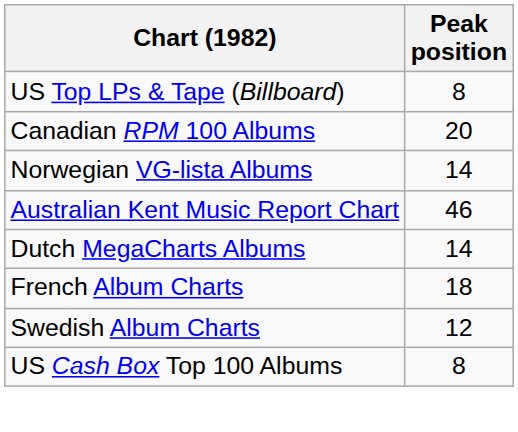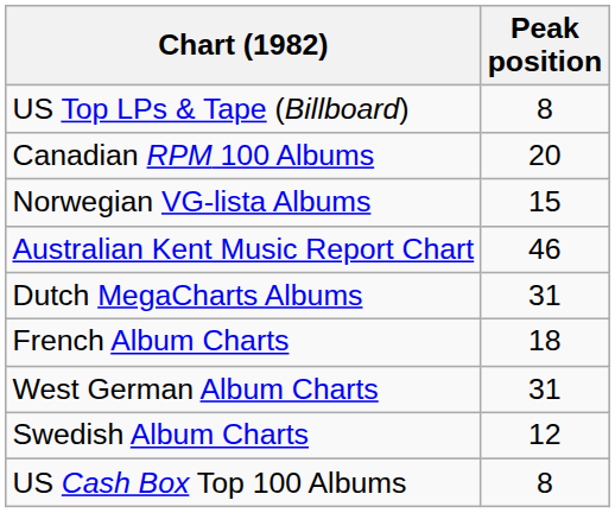Norwegian VG-lista Albums | Peak position: 14 -> 15
Dutch MegaCharts Albums | Peak position: 14 -> 31
+ row: West German Album Charts | 31
